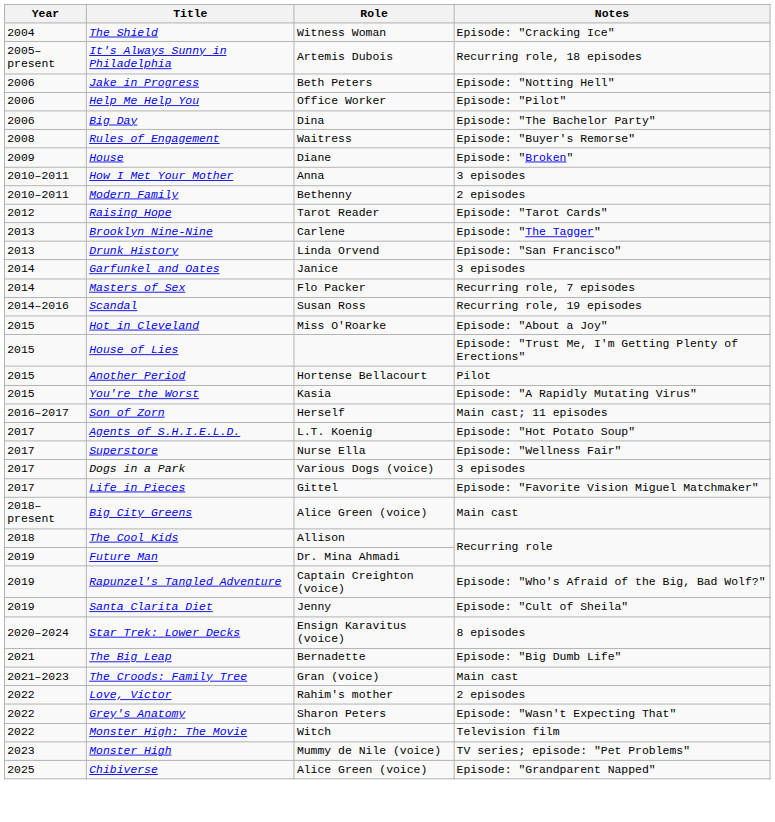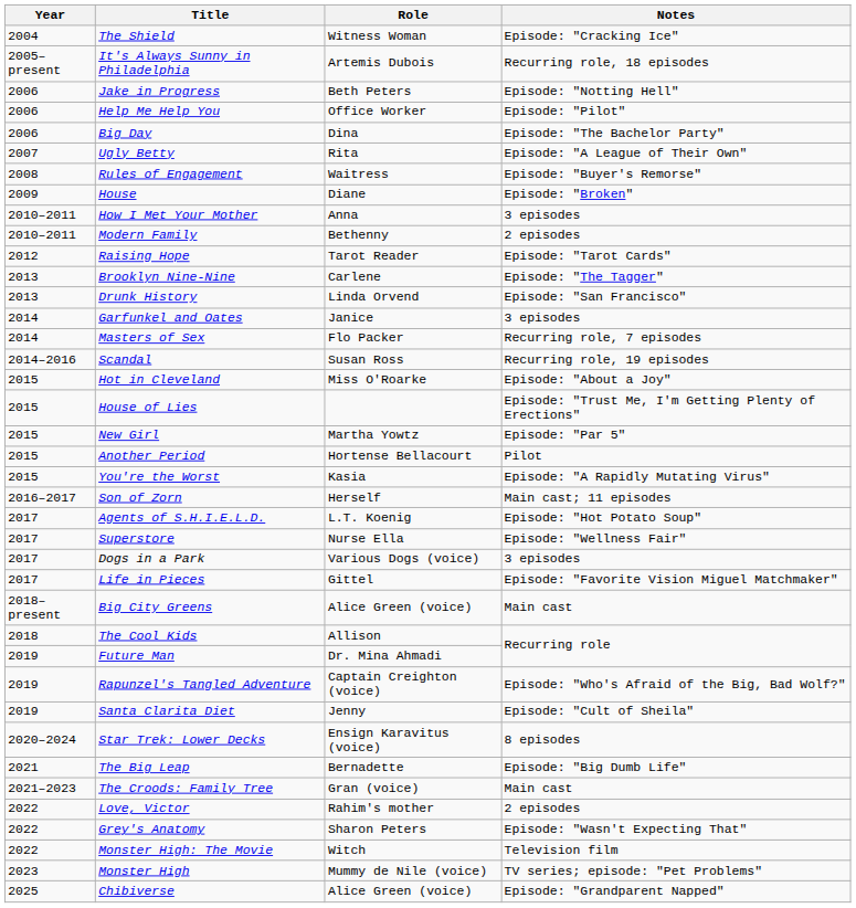+ row: 2007 | Ugly Betty | Rita | Episode: "A League of Their Own"
+ row: 2015 | New Girl | Martha Yowtz | Episode: "Par 5"
